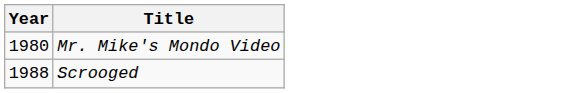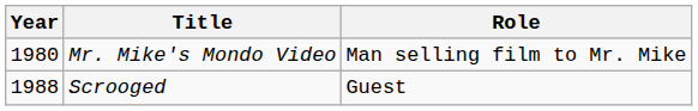+ column: Role | Man selling film to Mr. Mike | Guest
